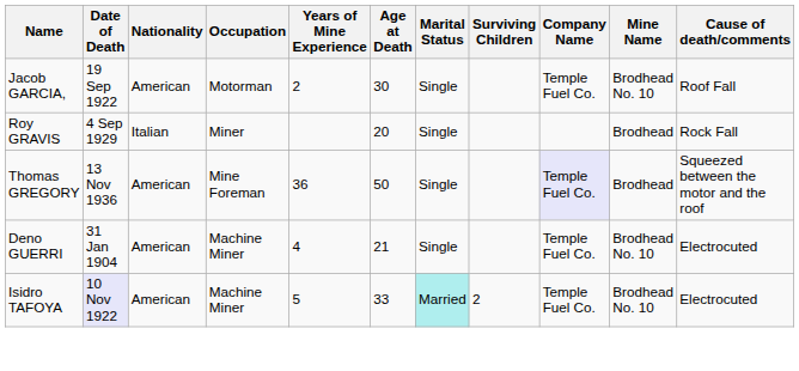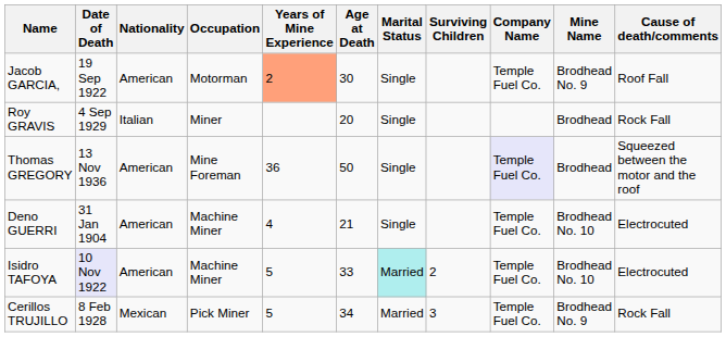Jacob GARCIA, | Years of Mine Experience: no background -> lightsalmon background
Jacob GARCIA, | Mine Name: Brodhead No. 10 -> Brodhead No. 9
+ row: Cerillos TRUJILLO | 8 Feb 1928 | Mexican | Pick Miner | 5 | 34 | Married | 3 | Temple Fuel Co. | Brodhead No. 9 | Rock Fall
